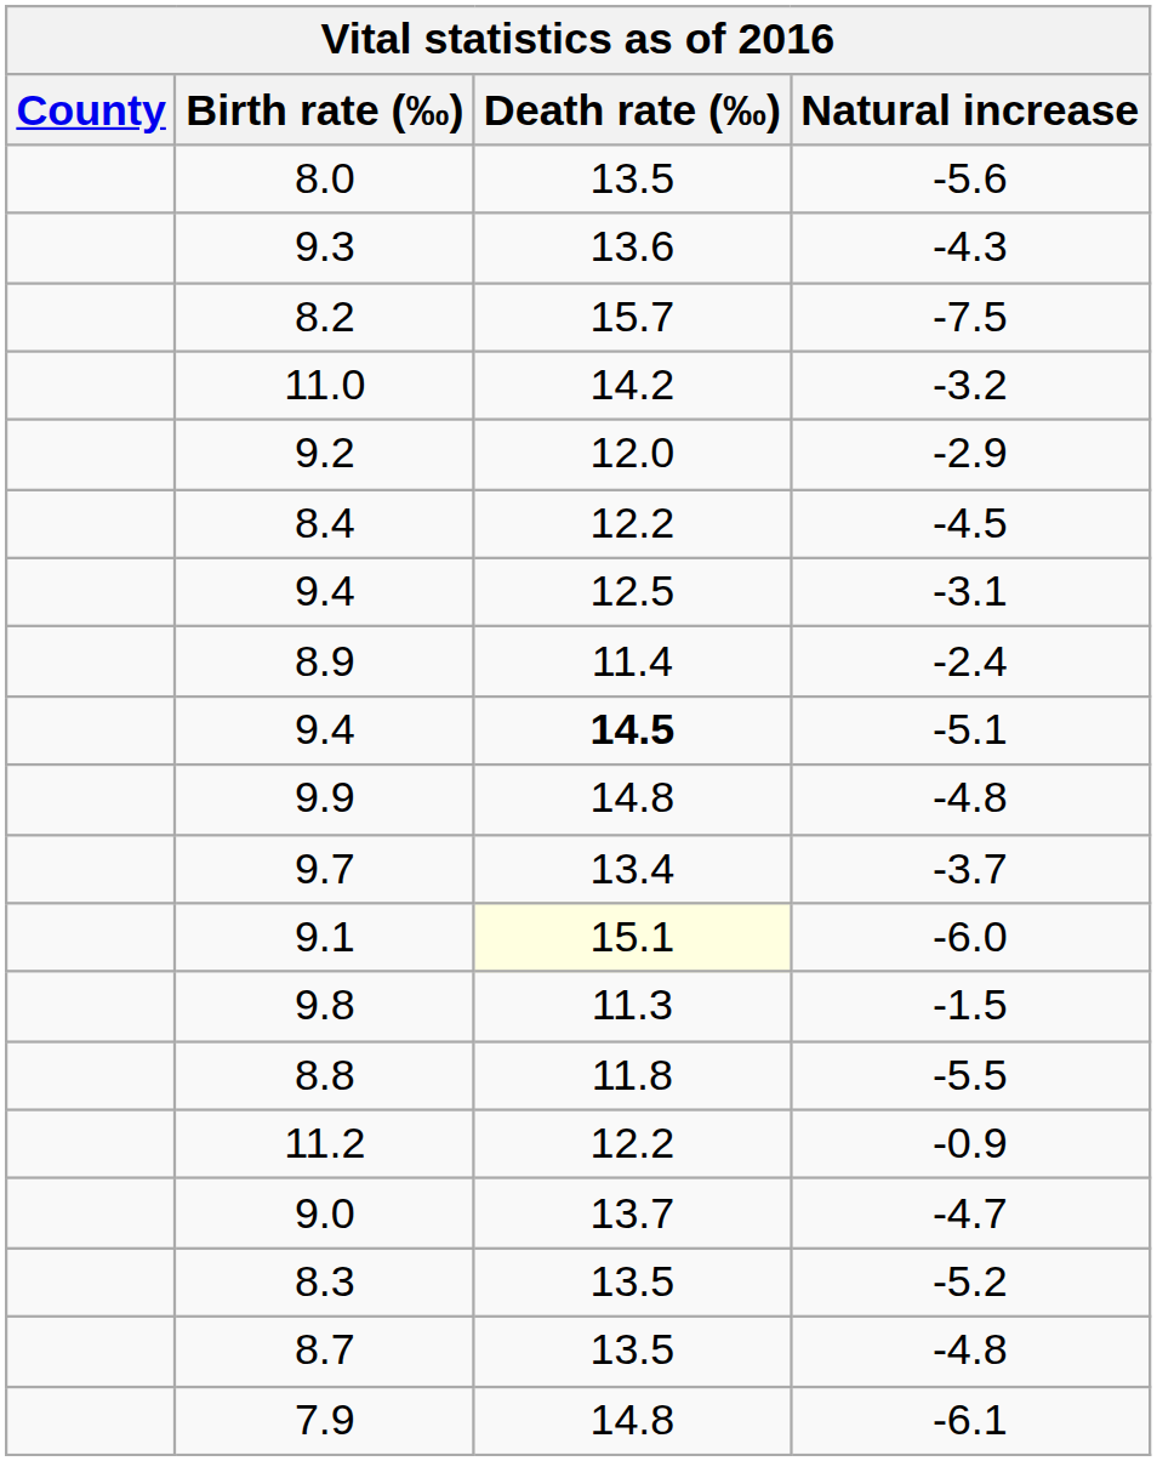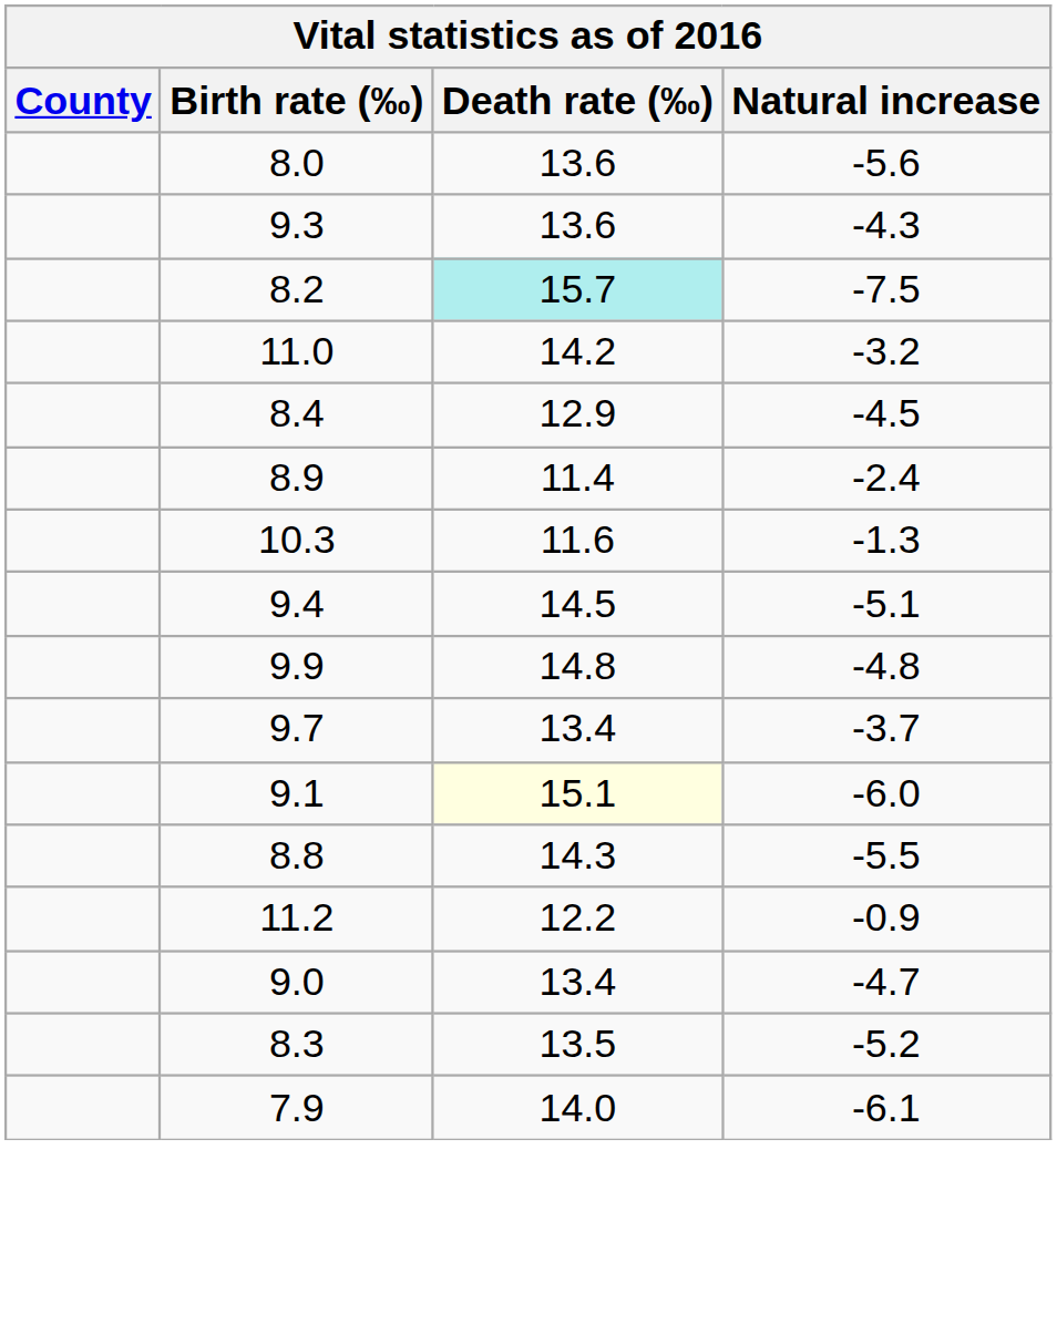8.0 | Death rate (‰): 13.5 -> 13.6
8.2 | Death rate (‰): no background -> paleturquoise background
- row: 9.2 | 12.0 | -2.9
8.4 | Death rate (‰): 12.2 -> 12.9
- row: 9.4 | 12.5 | -3.1
+ row: 10.3 | 11.6 | -1.3
9.4 / -5.1 | Death rate (‰): bold -> normal
- row: 9.8 | 11.3 | -1.5
8.8 | Death rate (‰): 11.8 -> 14.3
9.0 | Death rate (‰): 13.7 -> 13.4
- row: 8.7 | 13.5 | -4.8
7.9 | Death rate (‰): 14.8 -> 14.0
